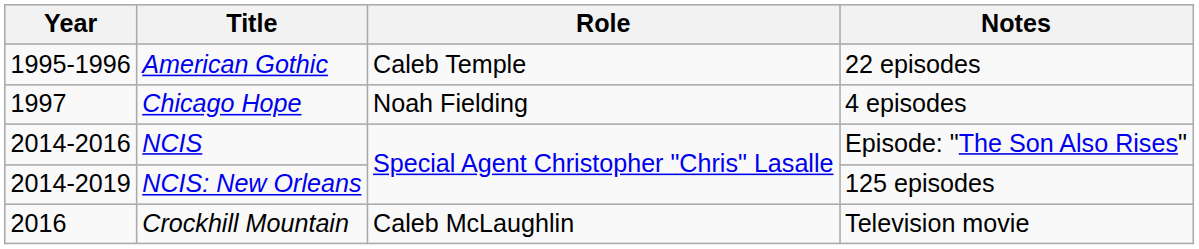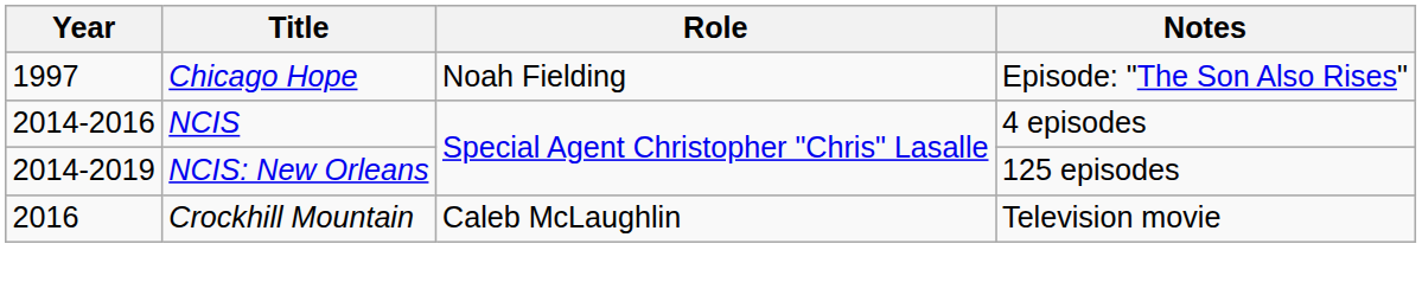- row: 1995-1996 | American Gothic | Caleb Temple | 22 episodes
Chicago Hope | Notes: 4 episodes -> Episode: "The Son Also Rises"
NCIS | Notes: Episode: "The Son Also Rises" -> 4 episodes
